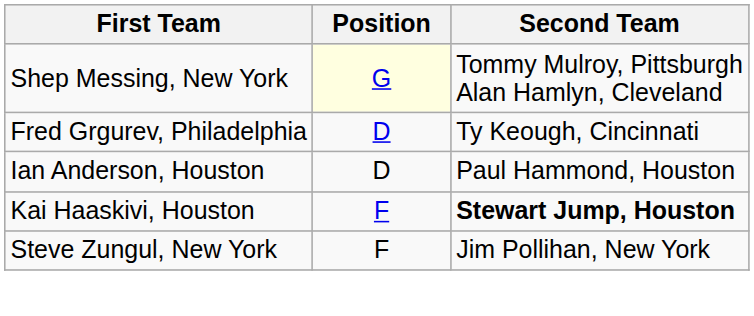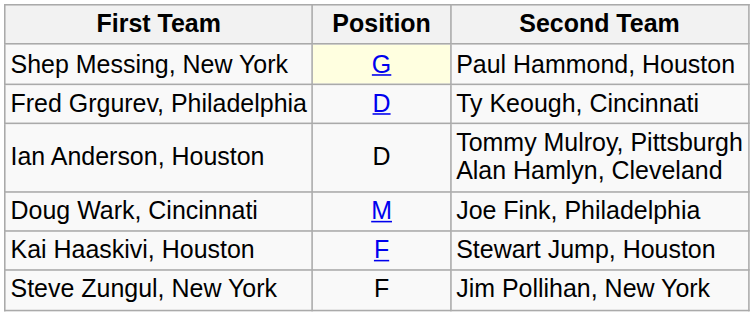Shep Messing, New York | Second Team: Tommy Mulroy, Pittsburgh Alan Hamlyn, Cleveland -> Paul Hammond, Houston
Ian Anderson, Houston | Second Team: Paul Hammond, Houston -> Tommy Mulroy, Pittsburgh Alan Hamlyn, Cleveland
+ row: Doug Wark, Cincinnati | M | Joe Fink, Philadelphia
Kai Haaskivi, Houston | Second Team: bold -> normal
